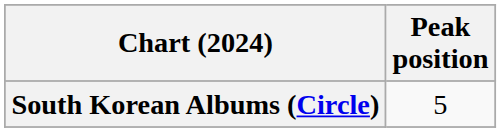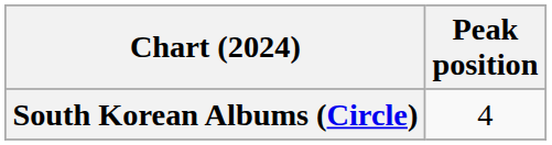South Korean Albums (Circle) | Peak position: 5 -> 4
